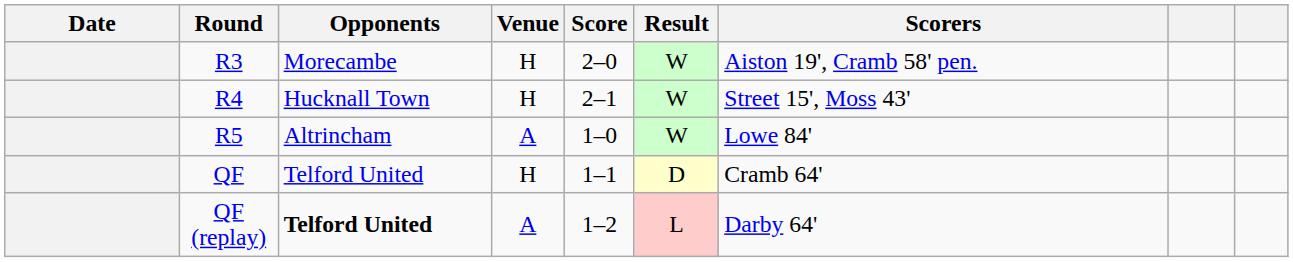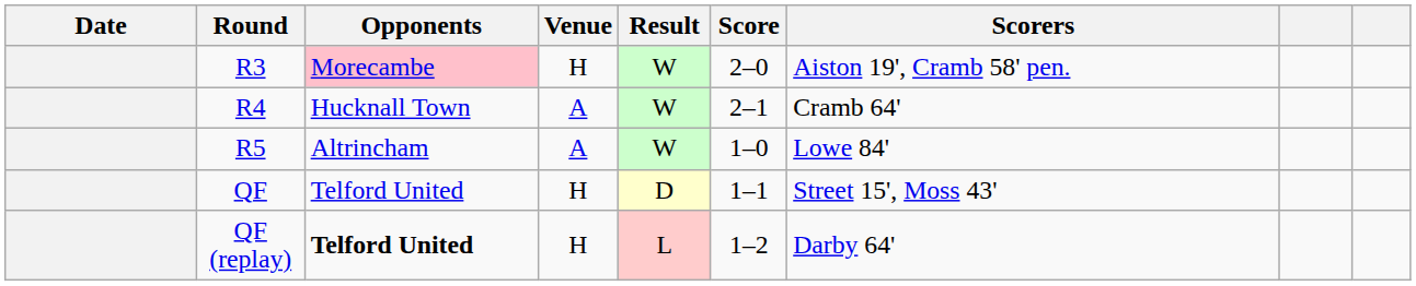columns swapped: Result <-> Score
R3 | Opponents: no background -> pink background
R4 | Venue: H -> A
R4 | Scorers: Street 15', Moss 43' -> Cramb 64'
QF | Scorers: Cramb 64' -> Street 15', Moss 43'
QF (replay) | Venue: A -> H
